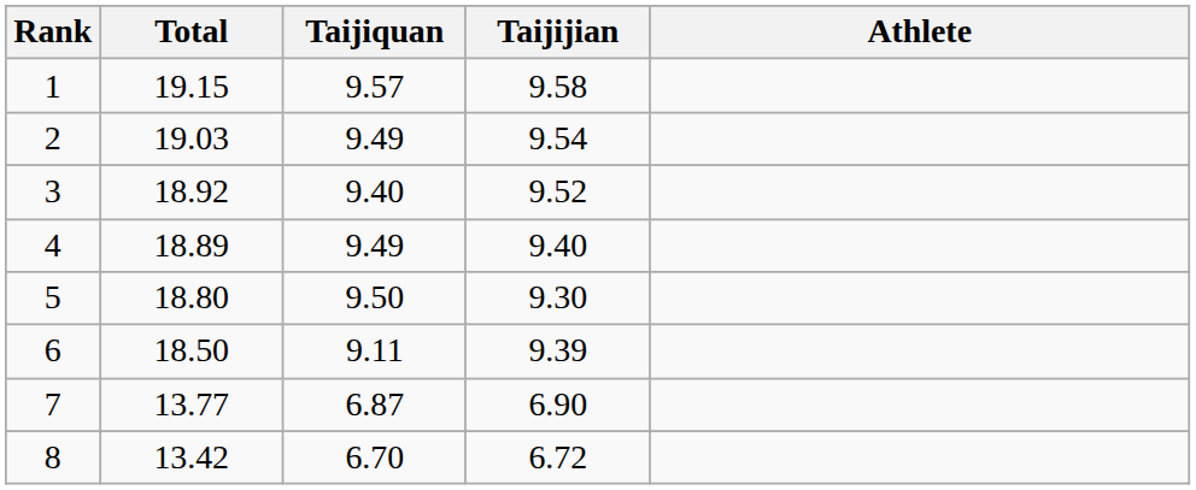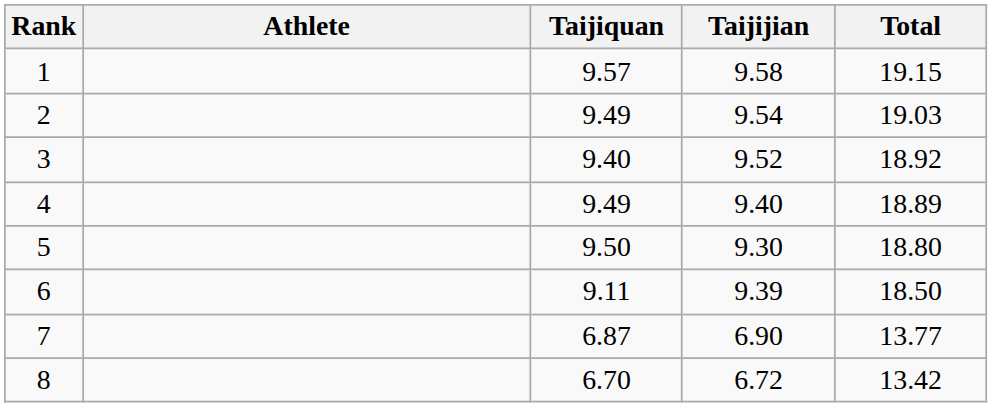columns swapped: Athlete <-> Total
